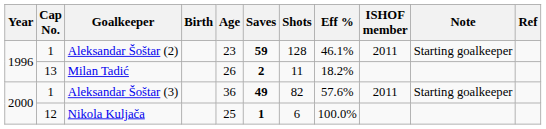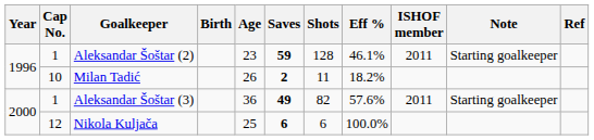Milan Tadić | Cap No.: 13 -> 10
Nikola Kuljača | Saves: 1 -> 6
